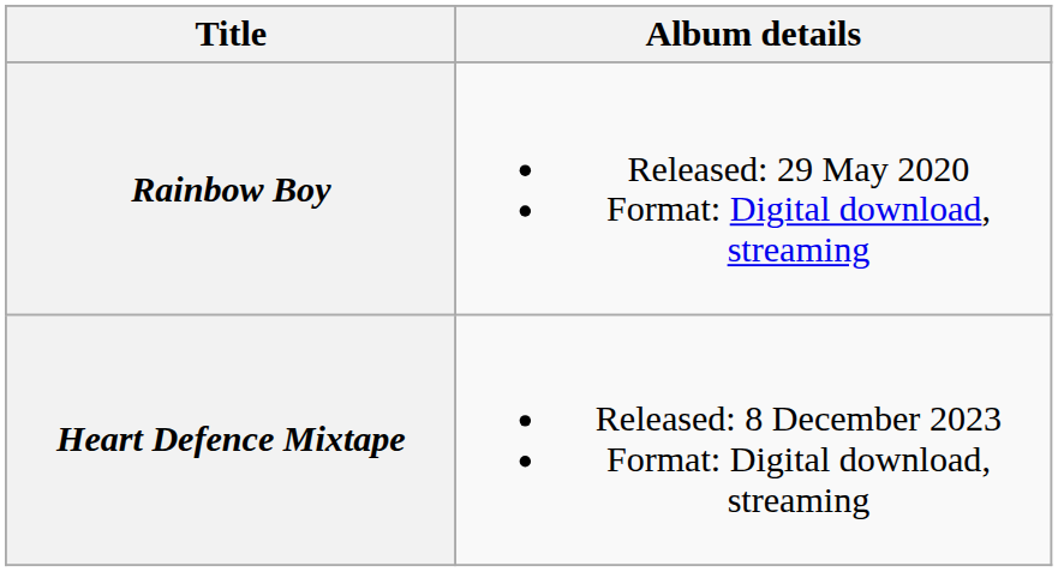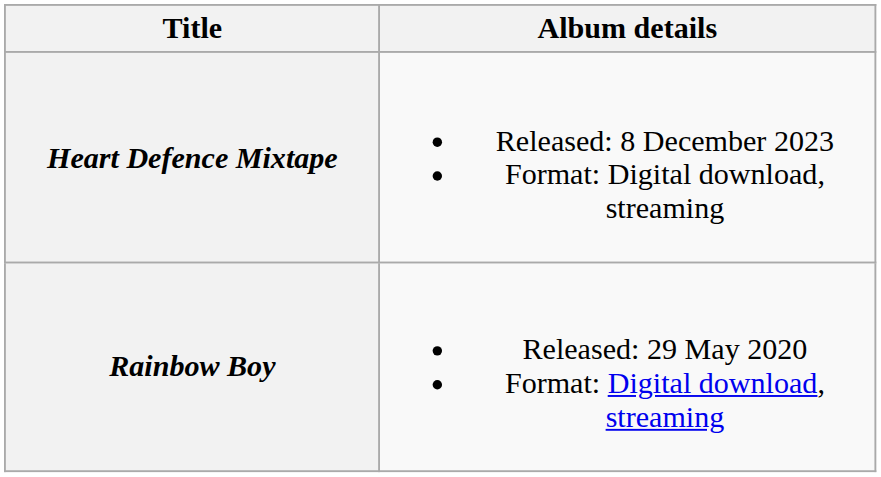rows swapped: Rainbow Boy <-> Heart Defence Mixtape
